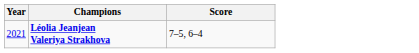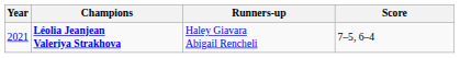+ column: Runners-up | Haley Giavara Abigail Rencheli
